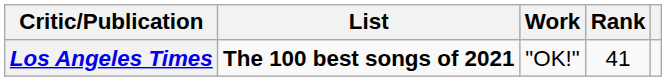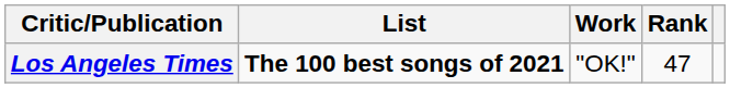Los Angeles Times | Rank: 41 -> 47
